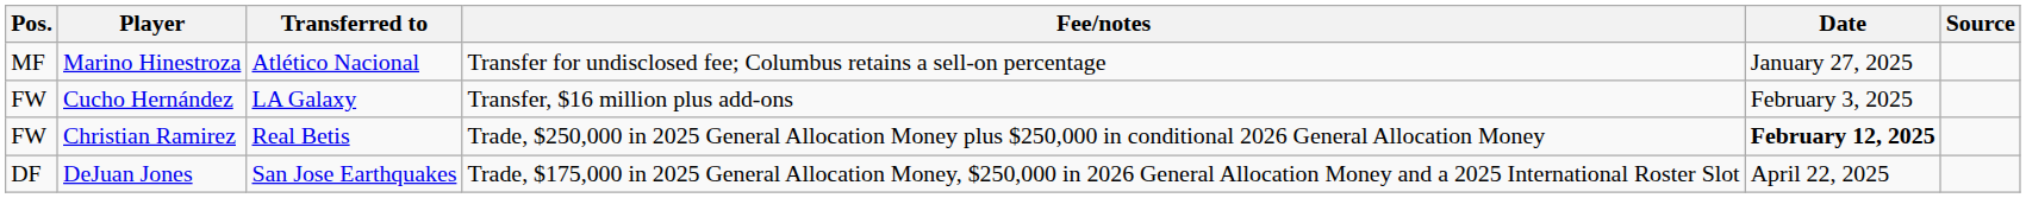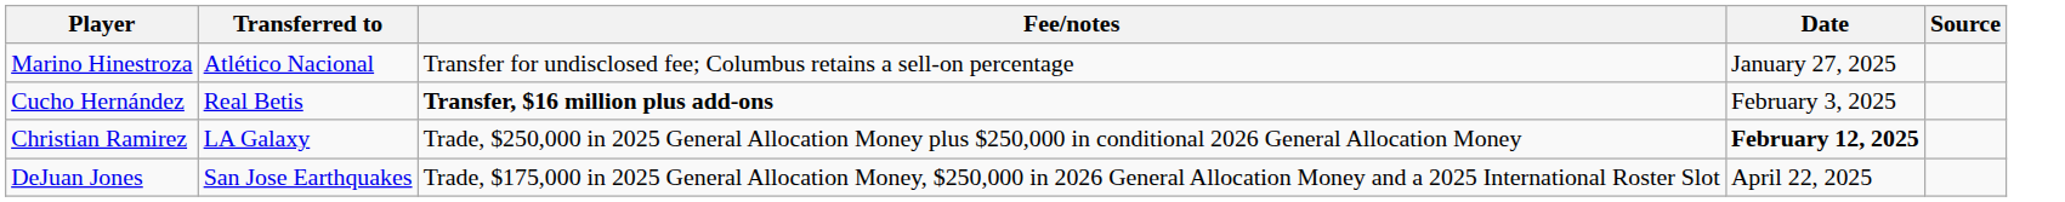- column: Pos. | MF | FW | FW | DF
Cucho Hernández | Transferred to: LA Galaxy -> Real Betis
Cucho Hernández | Fee/notes: normal -> bold
Christian Ramirez | Transferred to: Real Betis -> LA Galaxy
